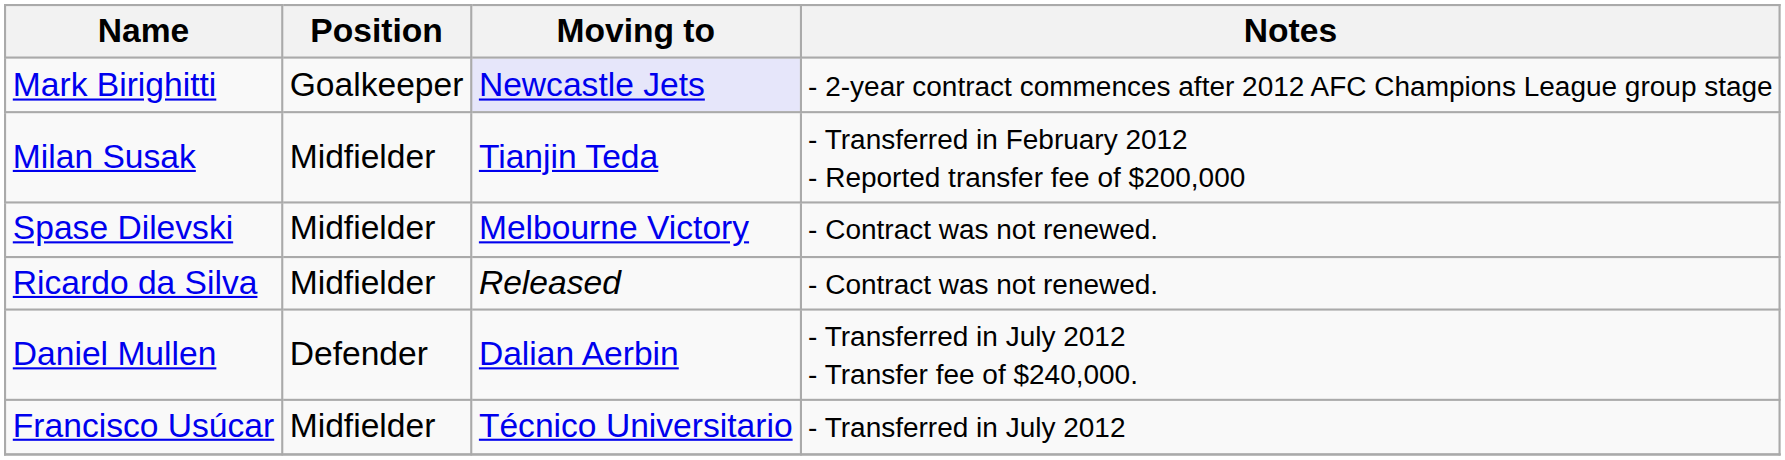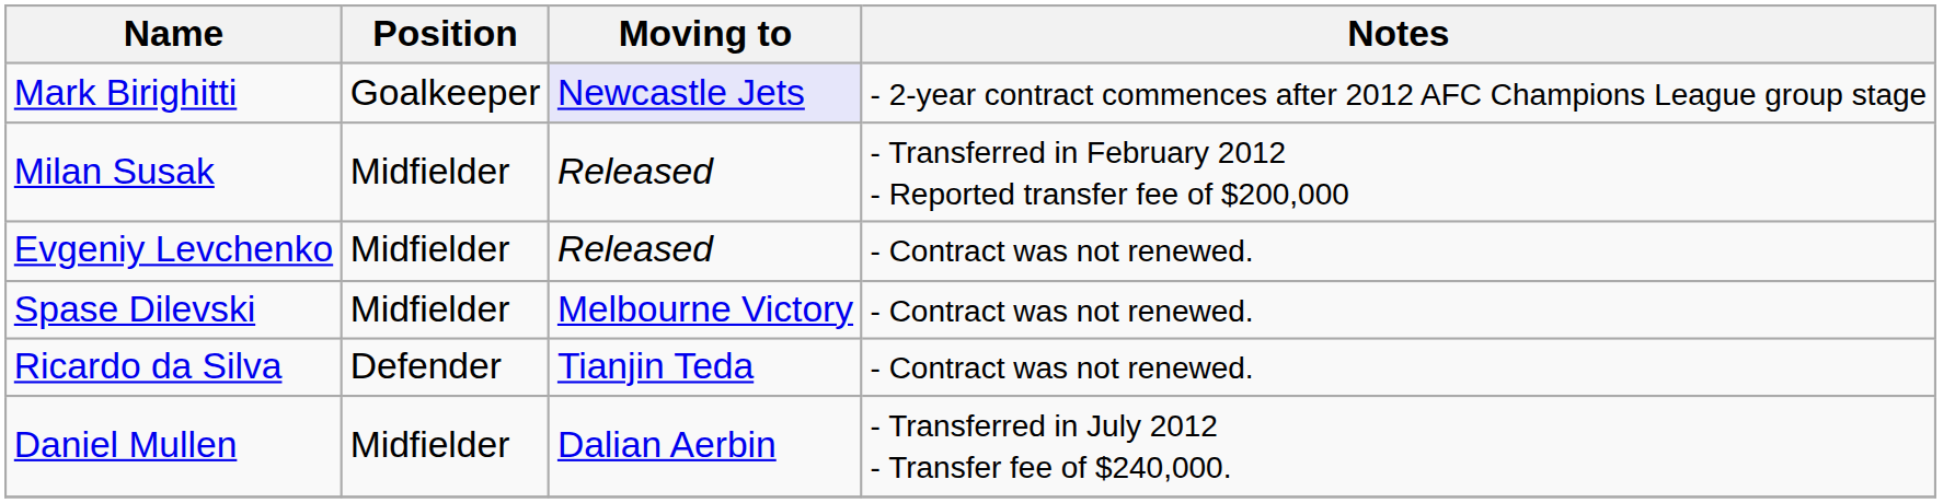Milan Susak | Moving to: Tianjin Teda -> Released
+ row: Evgeniy Levchenko | Midfielder | Released | - Contract was not renewed.
Ricardo da Silva | Position: Midfielder -> Defender
Ricardo da Silva | Moving to: Released -> Tianjin Teda
Daniel Mullen | Position: Defender -> Midfielder
- row: Francisco Usúcar | Midfielder | Técnico Universitario | - Transferred in July 2012
